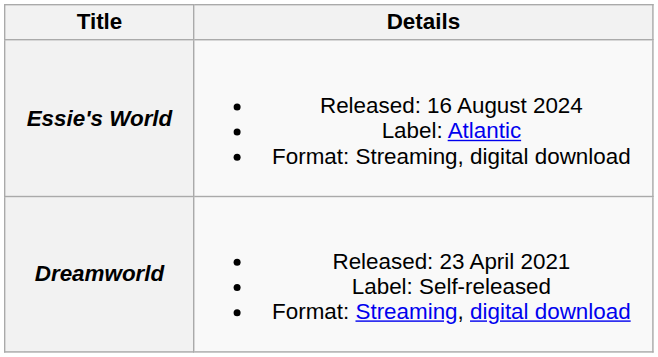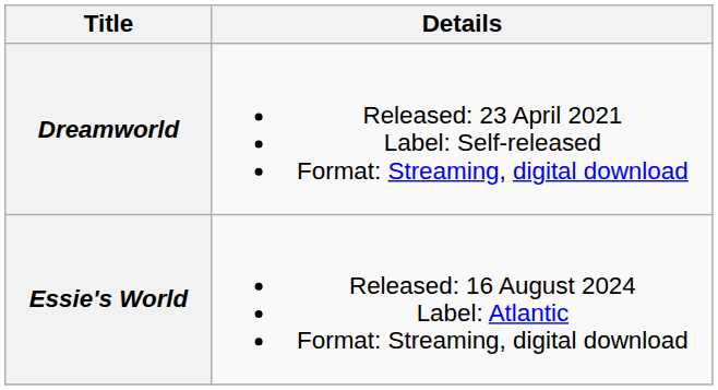rows swapped: Dreamworld <-> Essie's World
